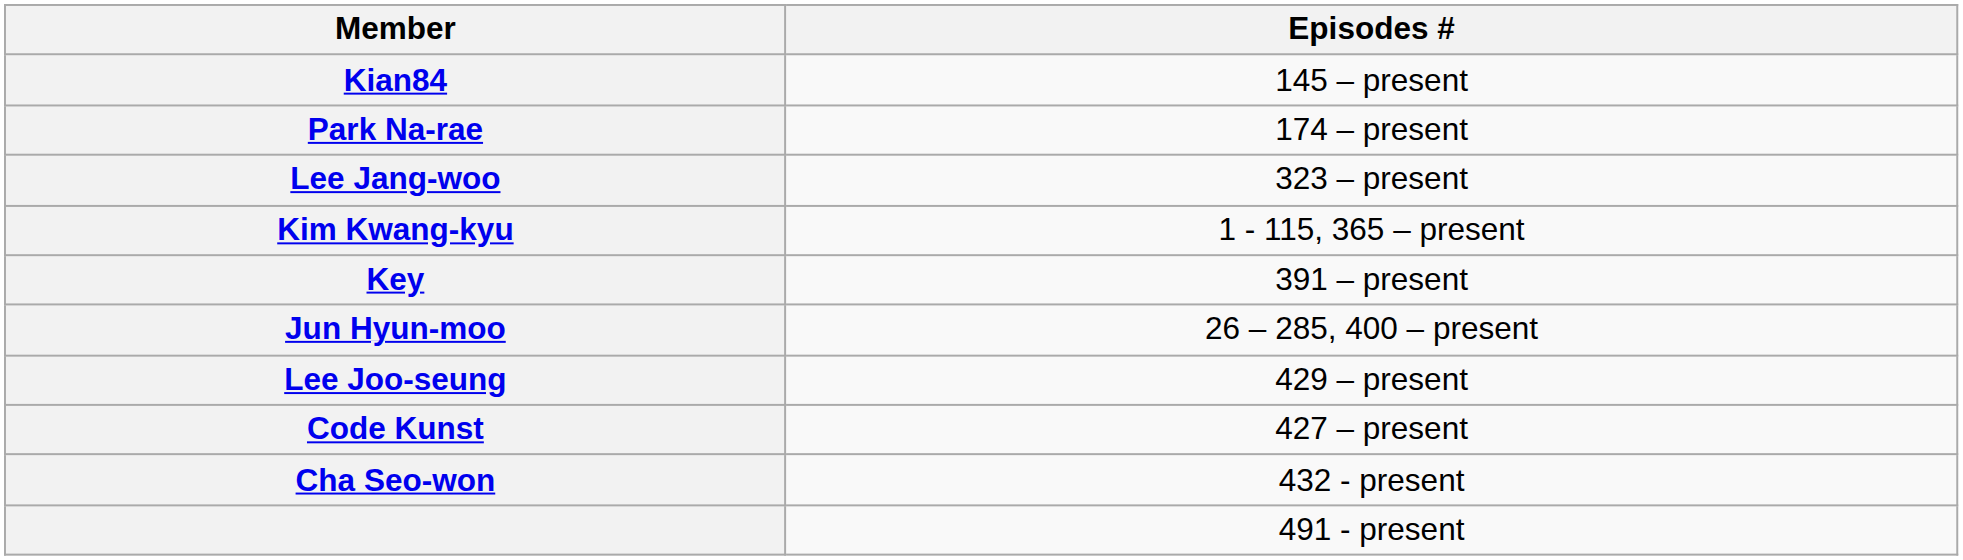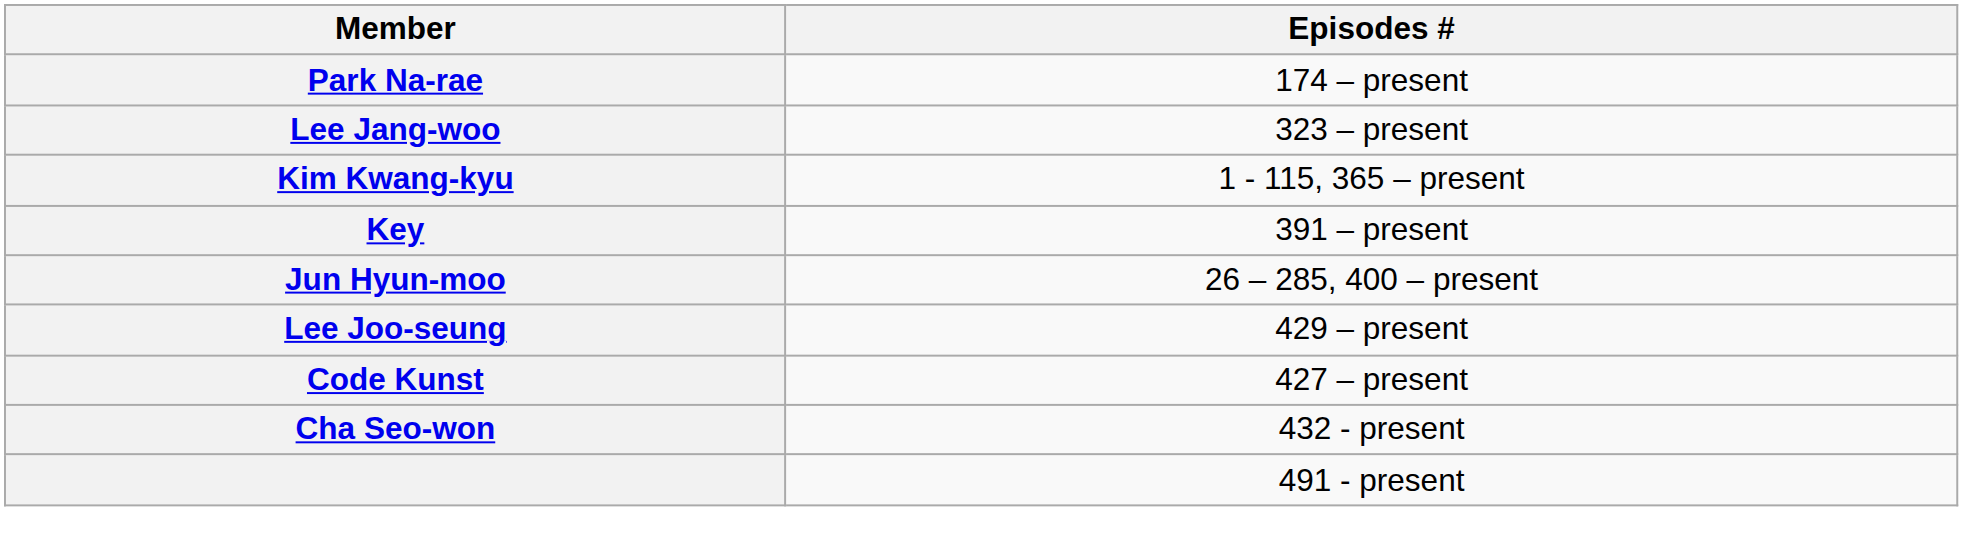- row: Kian84 | 145 – present
